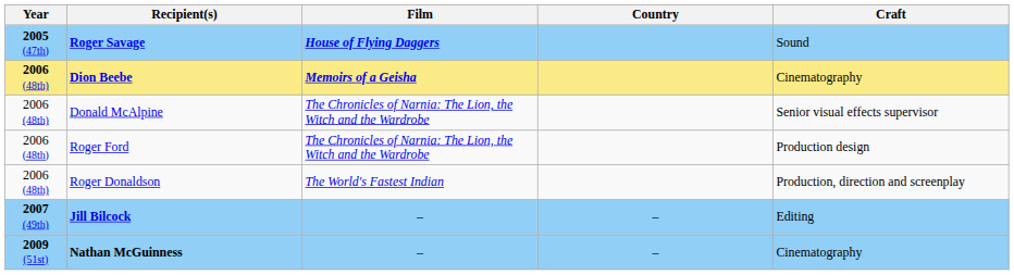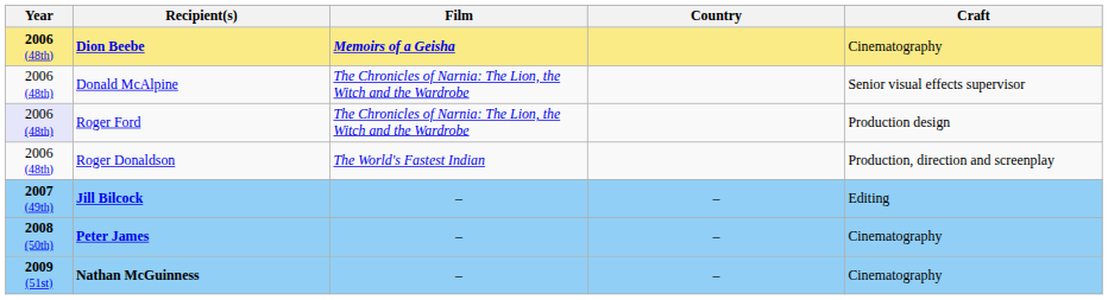- row: 2005 (47th) | Roger Savage | House of Flying Daggers | Sound
Roger Ford | Year: no background -> lavender background
+ row: 2008 (50th) | Peter James | – | – | Cinematography
